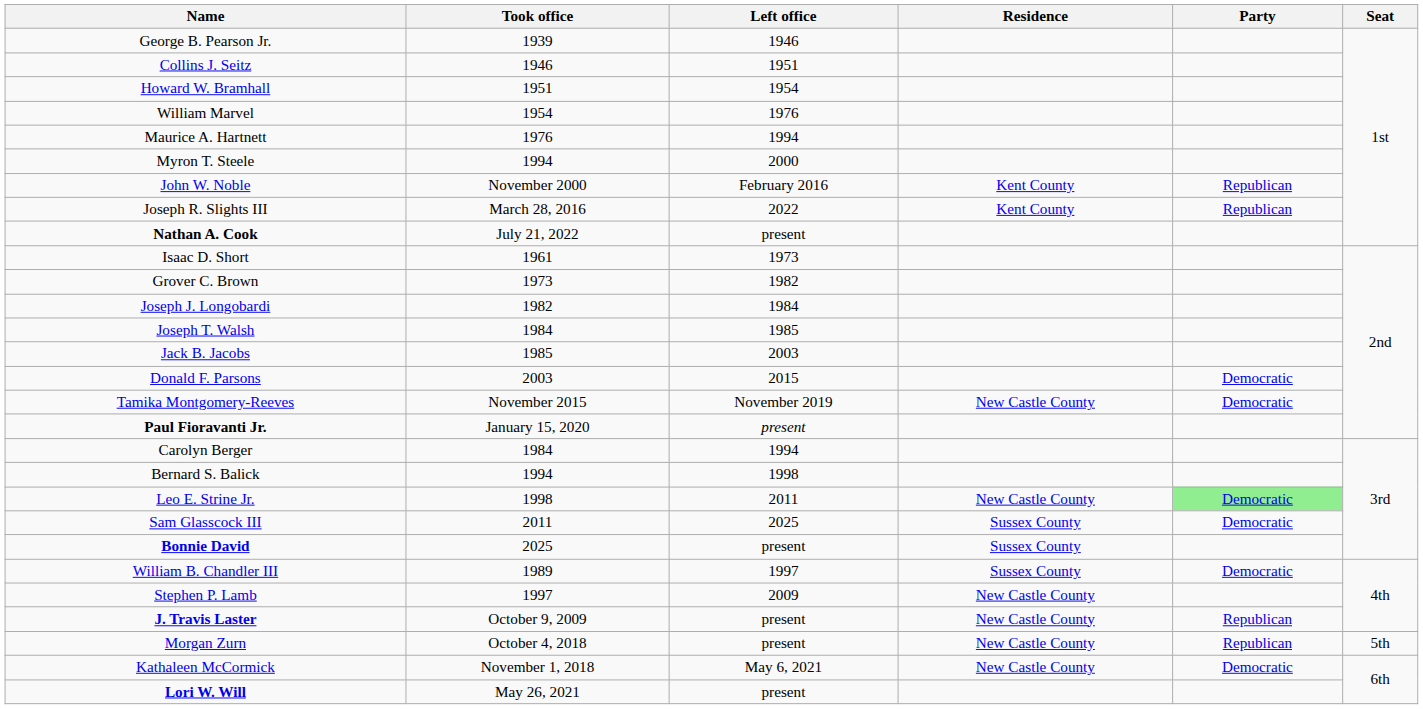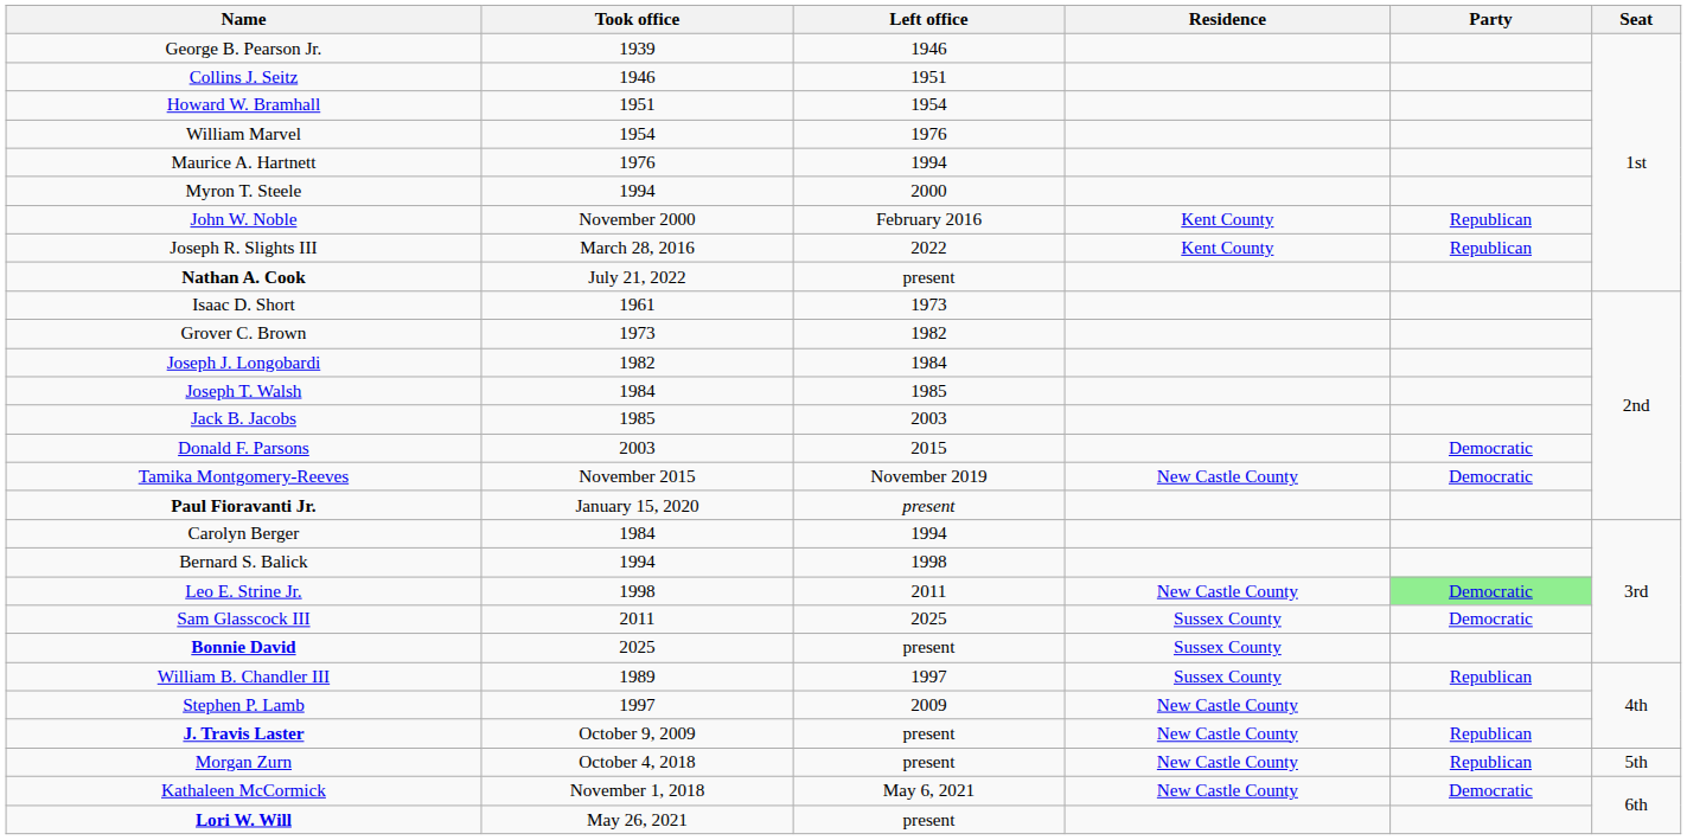William B. Chandler III | Party: Democratic -> Republican
